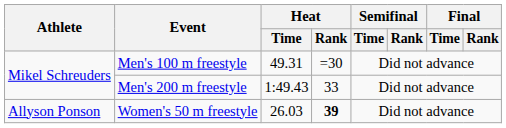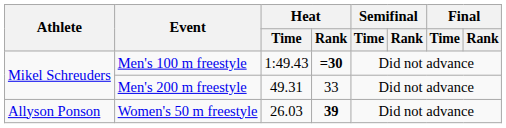Men's 100 m freestyle | Heat / Time: 49.31 -> 1:49.43
Men's 100 m freestyle | Heat / Rank: normal -> bold
Men's 200 m freestyle | Heat / Time: 1:49.43 -> 49.31
